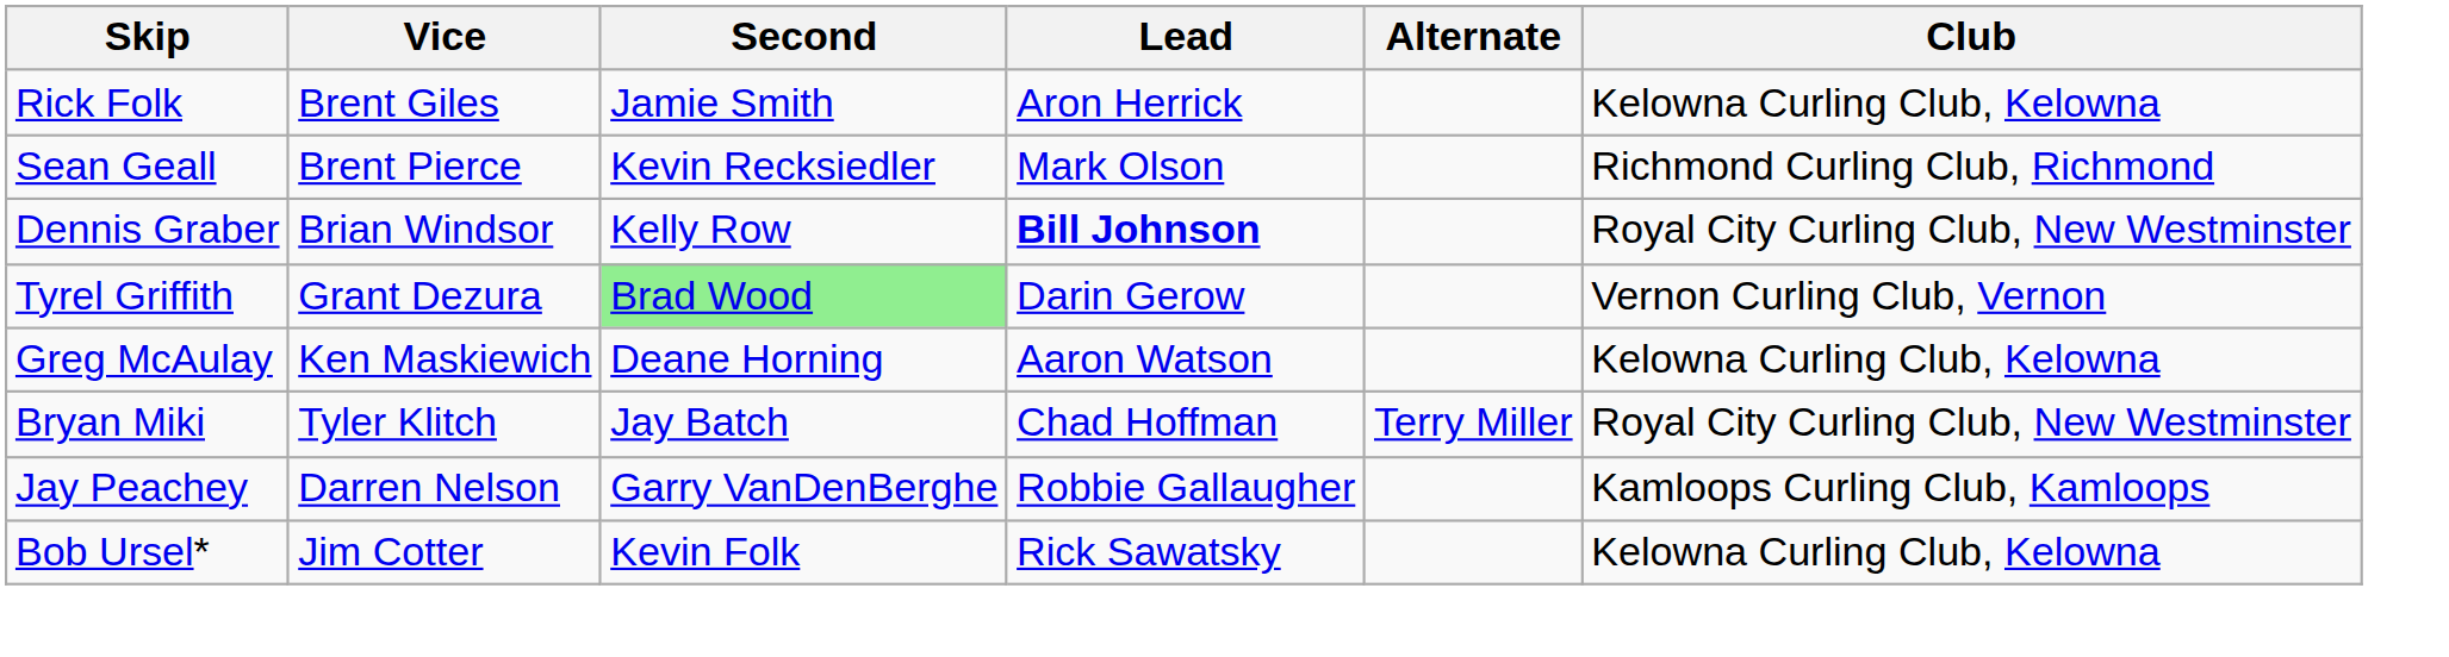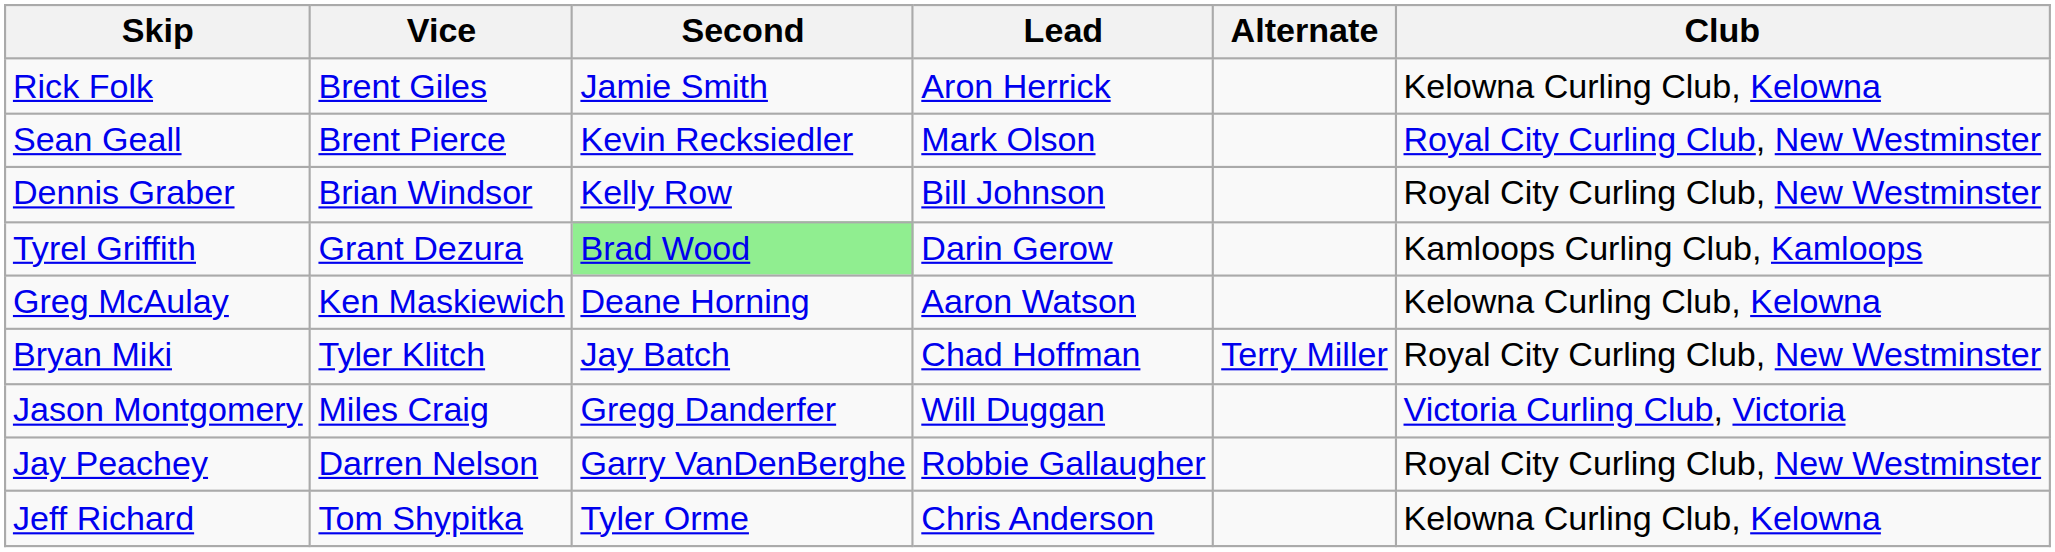Sean Geall | Club: Richmond Curling Club, Richmond -> Royal City Curling Club, New Westminster
Dennis Graber | Lead: bold -> normal
Tyrel Griffith | Club: Vernon Curling Club, Vernon -> Kamloops Curling Club, Kamloops
+ row: Jason Montgomery | Miles Craig | Gregg Danderfer | Will Duggan | Victoria Curling Club, Victoria
Jay Peachey | Club: Kamloops Curling Club, Kamloops -> Royal City Curling Club, New Westminster
+ row: Jeff Richard | Tom Shypitka | Tyler Orme | Chris Anderson | Kelowna Curling Club, Kelowna
- row: Bob Ursel* | Jim Cotter | Kevin Folk | Rick Sawatsky | Kelowna Curling Club, Kelowna
